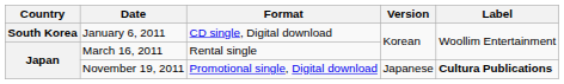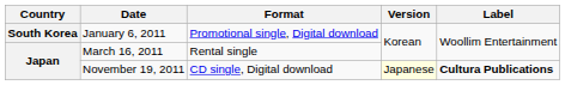January 6, 2011 | Format: CD single, Digital download -> Promotional single, Digital download
November 19, 2011 | Format: Promotional single, Digital download -> CD single, Digital download
November 19, 2011 | Version: no background -> lightyellow background
